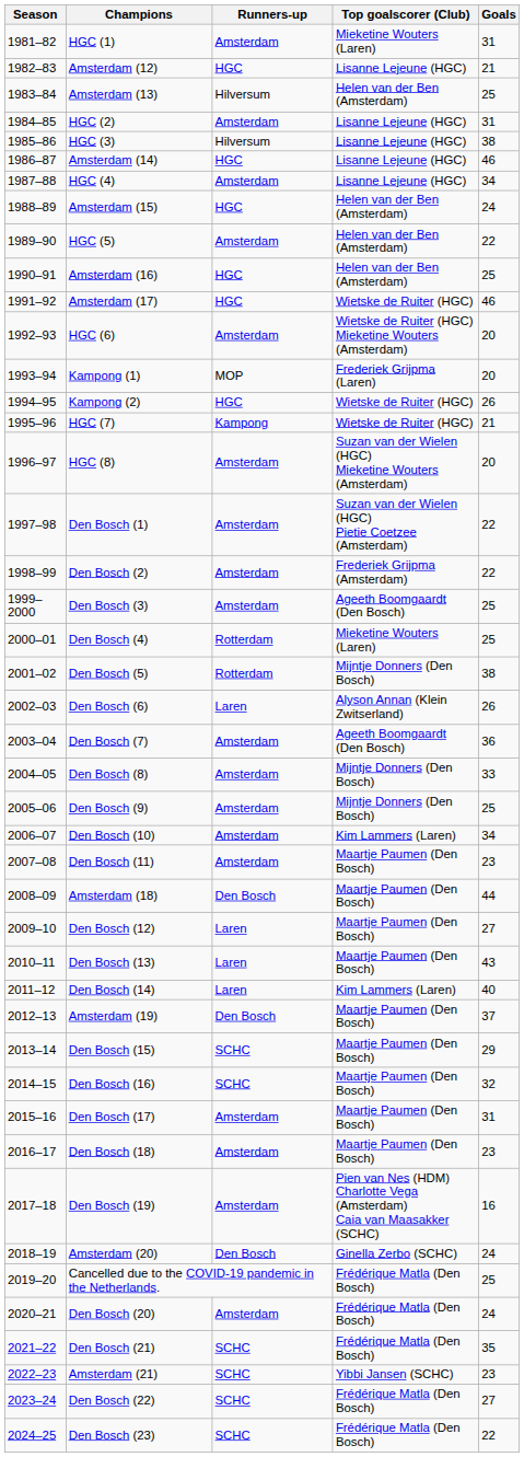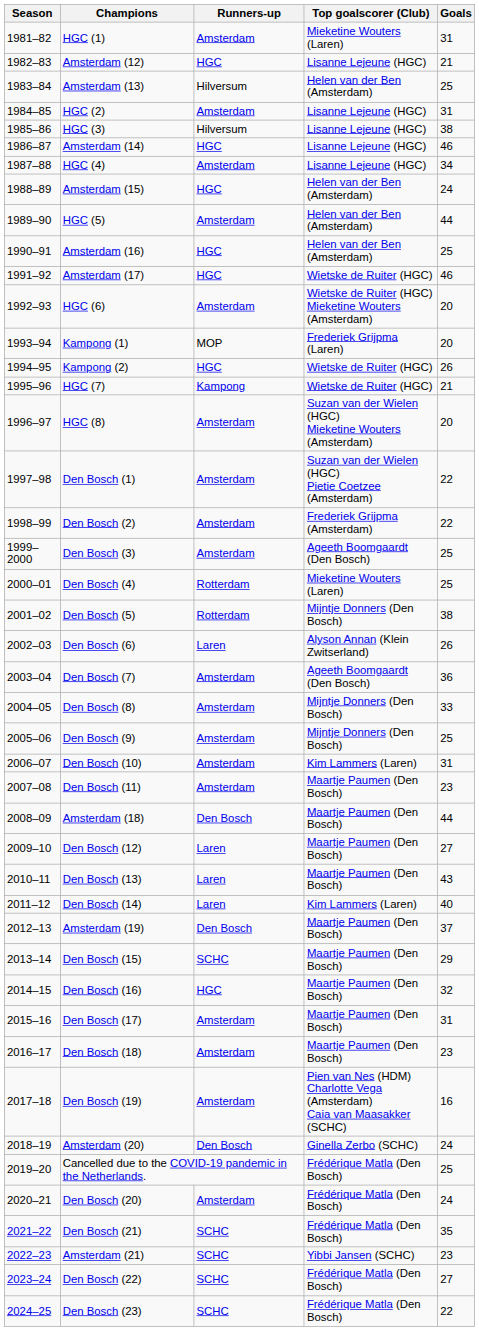HGC (5) | Goals: 22 -> 44
Den Bosch (10) | Goals: 34 -> 31
Den Bosch (16) | Runners-up: SCHC -> HGC
